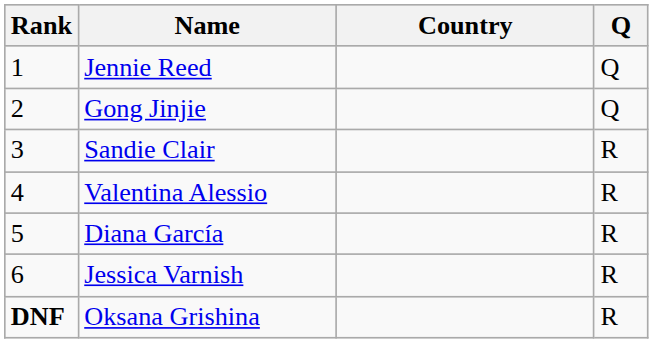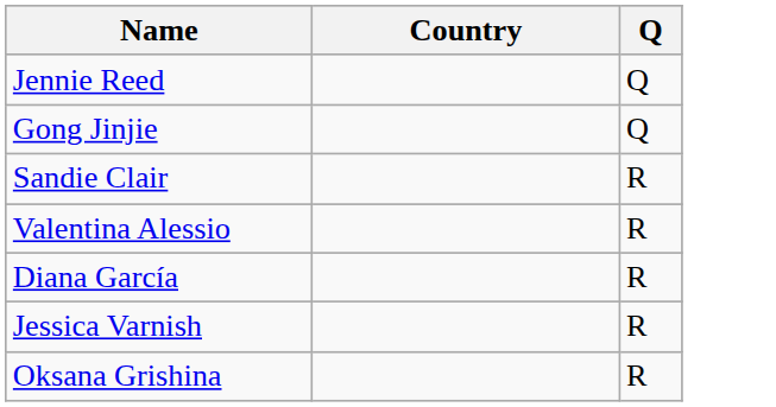- column: Rank | 1 | 2 | 3 | 4 | 5 | 6 | DNF
